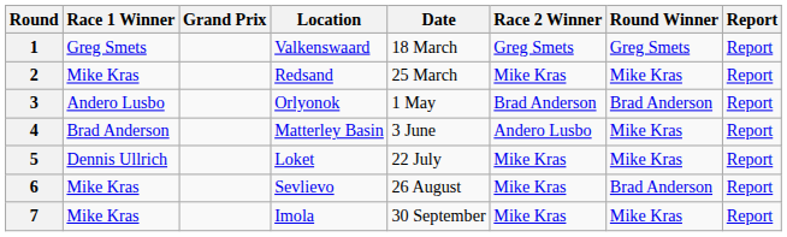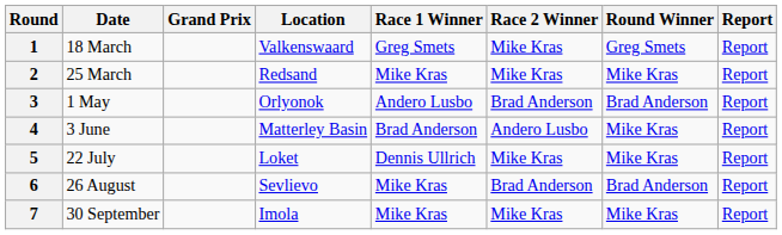columns swapped: Date <-> Race 1 Winner
1 | Race 2 Winner: Greg Smets -> Mike Kras
6 | Race 2 Winner: Mike Kras -> Brad Anderson
